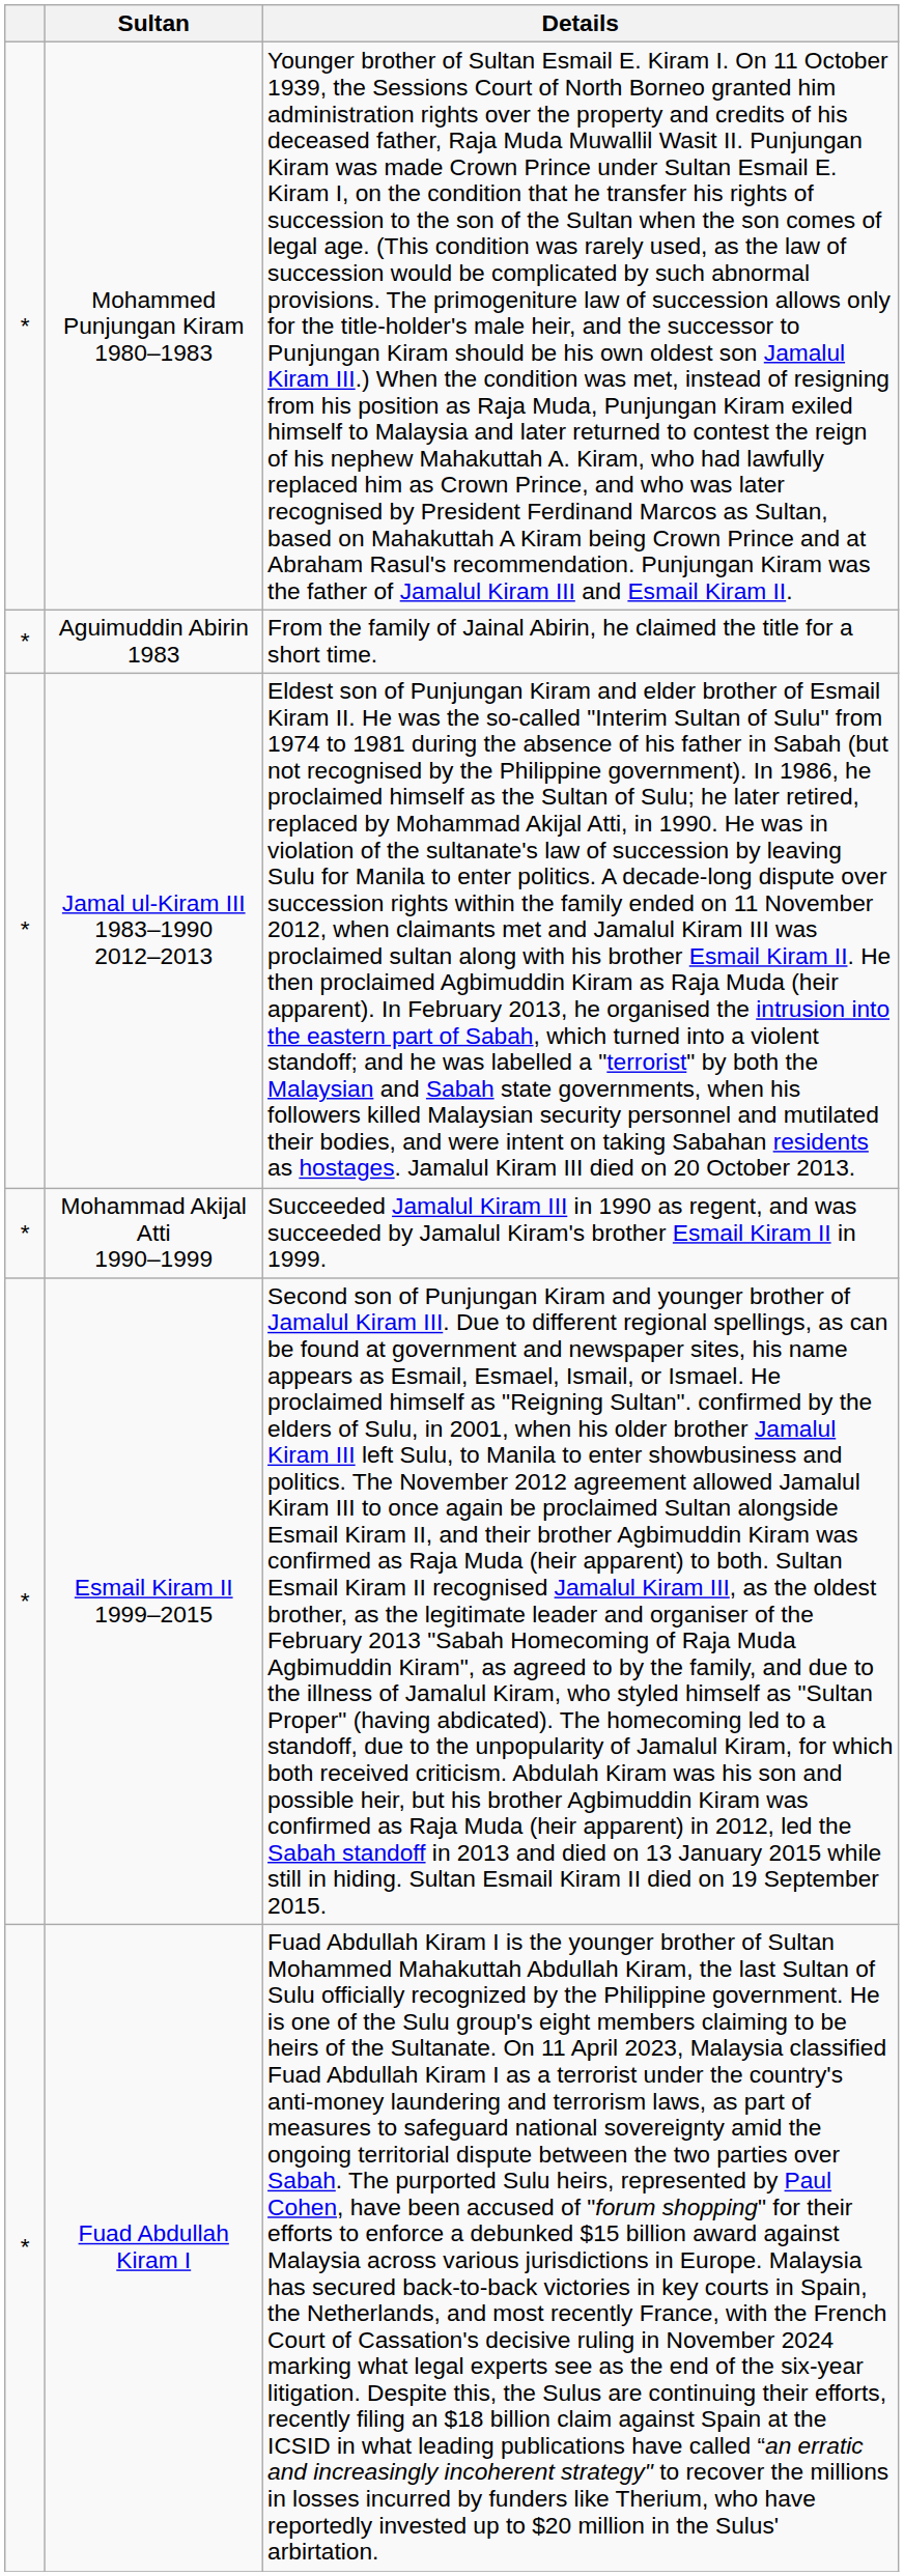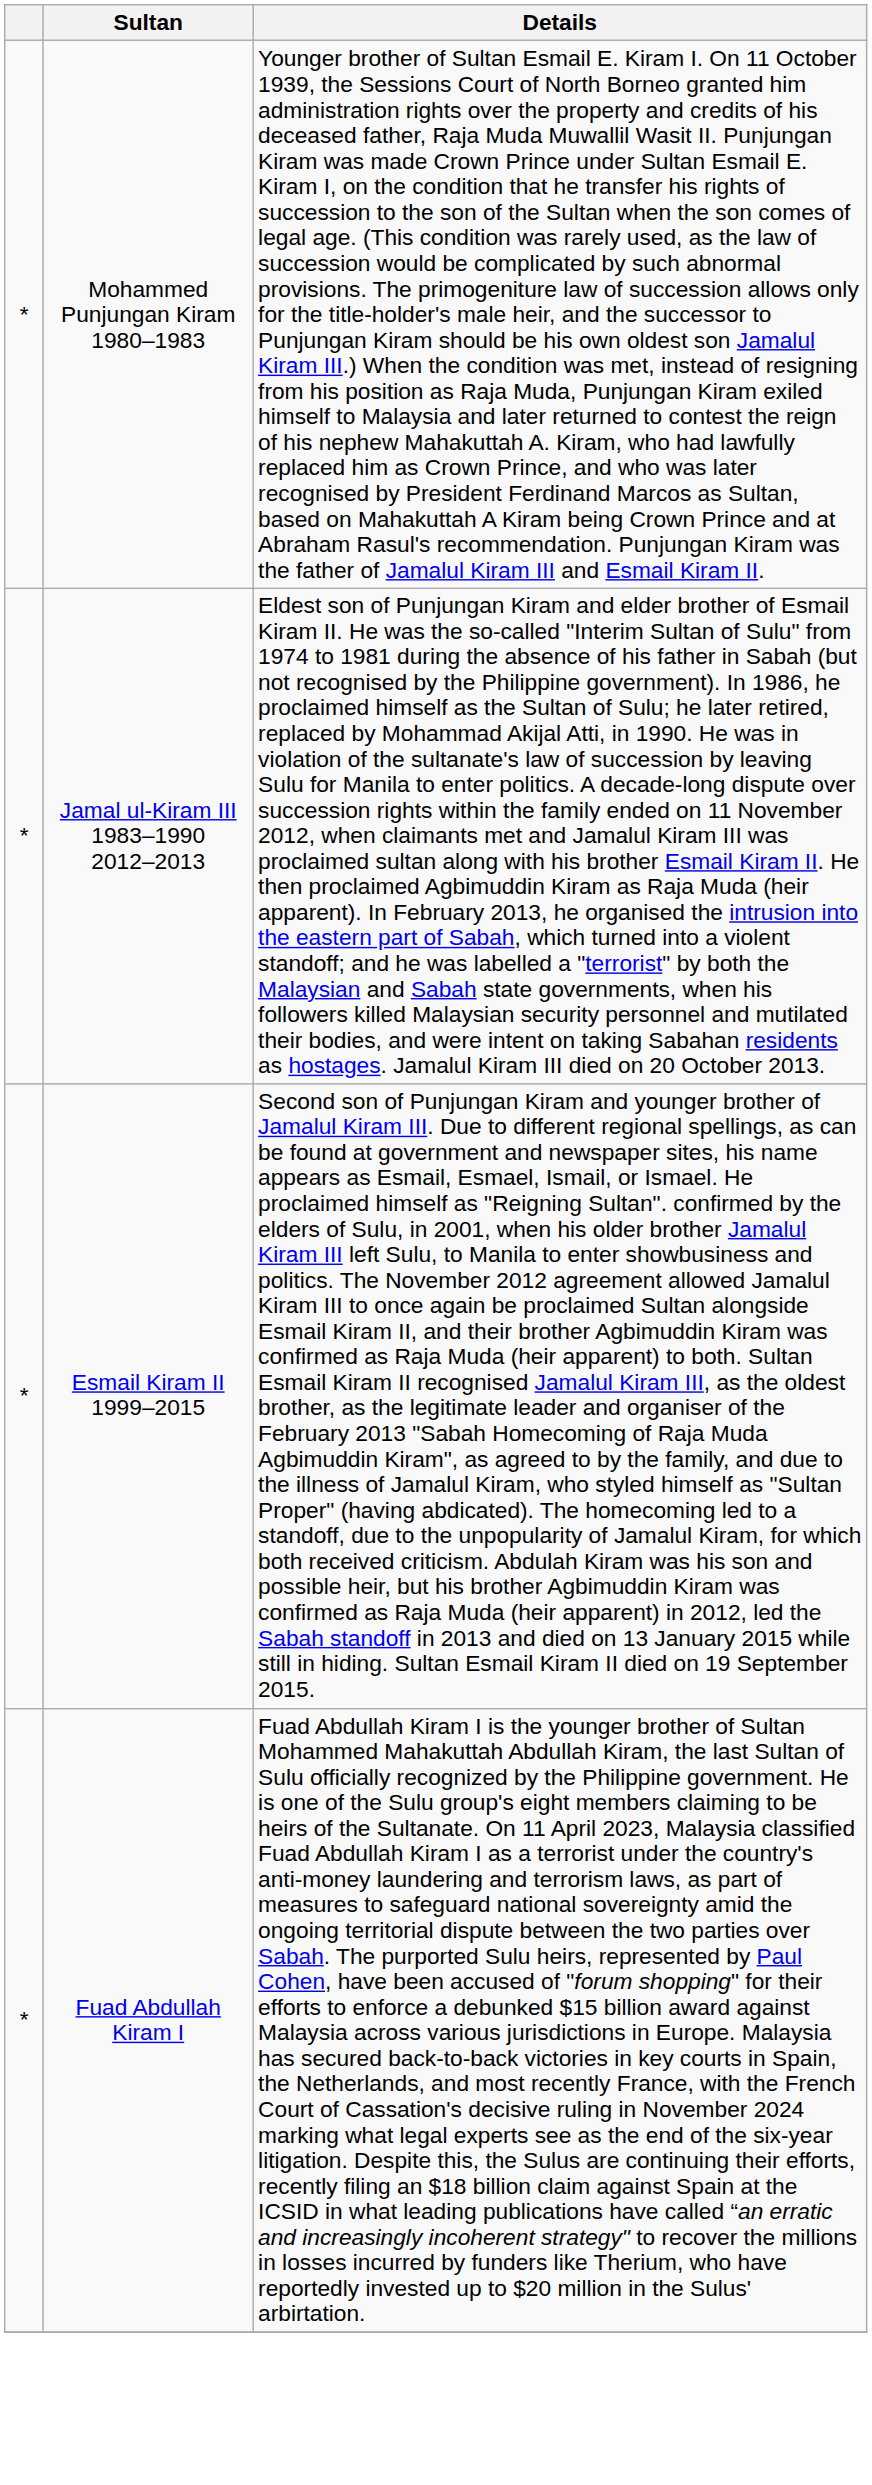- row: * | Aguimuddin Abirin 1983 | From the family of Jainal Abirin, he claimed the title for a short time.
- row: * | Mohammad Akijal Atti 1990–1999 | Succeeded Jamalul Kiram III in 1990 as regent, and was succeeded by Jamalul Kiram's brother Esmail Kiram II in 1999.
